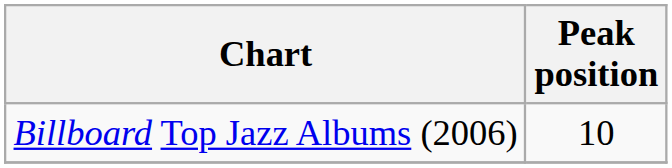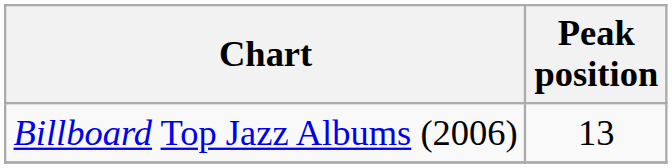Billboard Top Jazz Albums (2006) | Peak position: 10 -> 13
